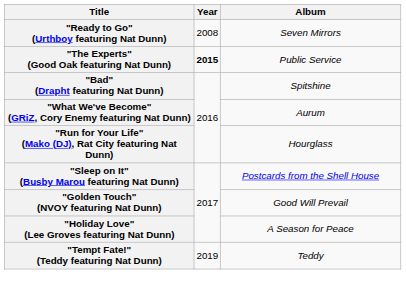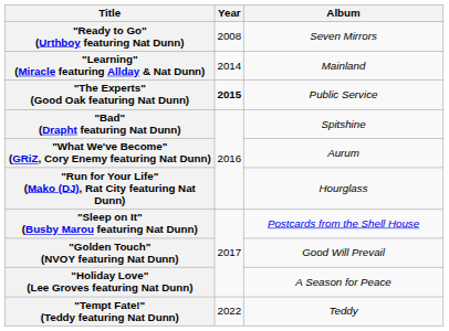+ row: "Learning" (Miracle featuring Allday & Nat Dunn) | 2014 | Mainland
"Tempt Fate!" (Teddy featuring Nat Dunn) | Year: 2019 -> 2022
